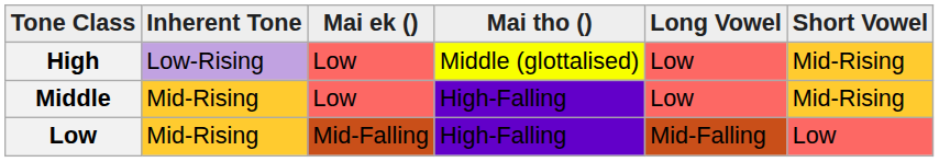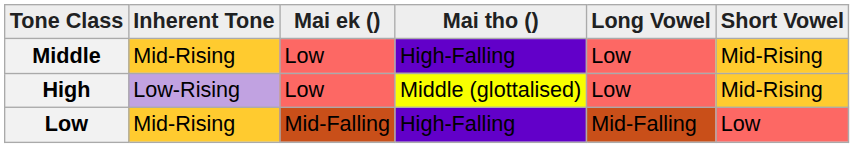rows swapped: High <-> Middle
